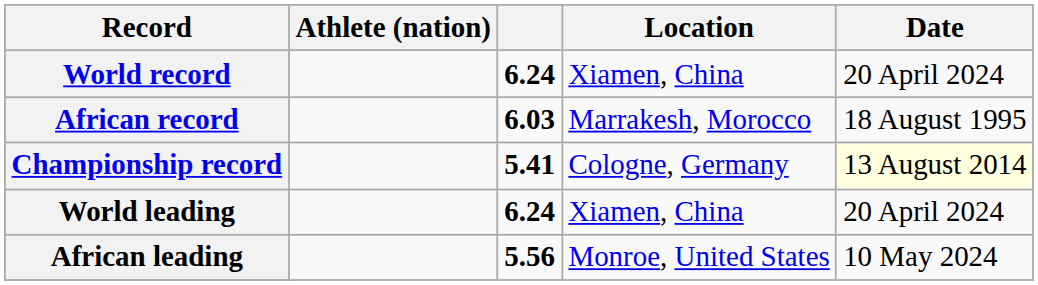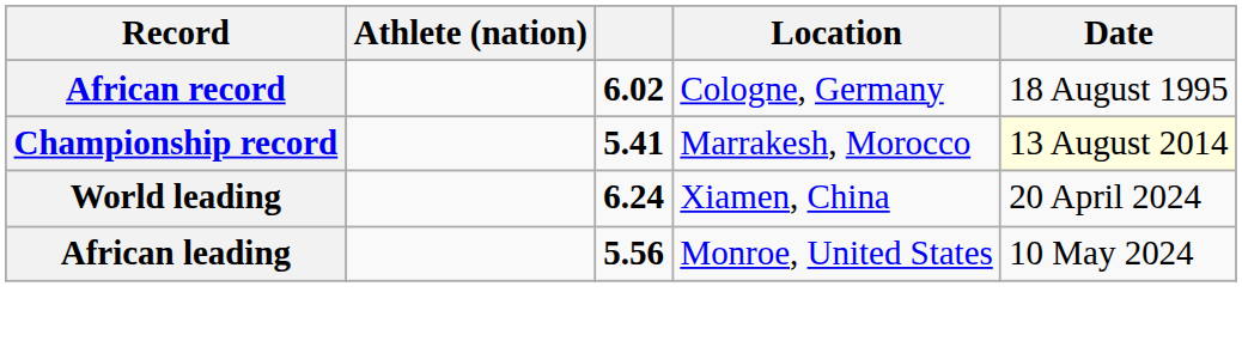- row: World record | 6.24 | Xiamen, China | 20 April 2024
African record | column 3: 6.03 -> 6.02
African record | Location: Marrakesh, Morocco -> Cologne, Germany
Championship record | Location: Cologne, Germany -> Marrakesh, Morocco
